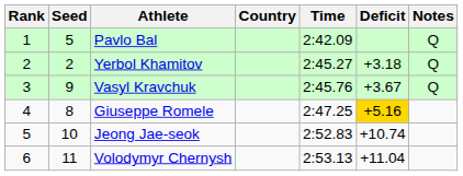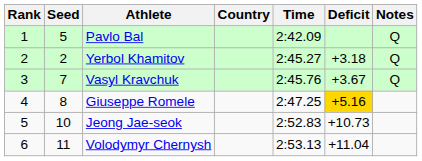Vasyl Kravchuk | Seed: 9 -> 7
Jeong Jae-seok | Deficit: +10.74 -> +10.73
